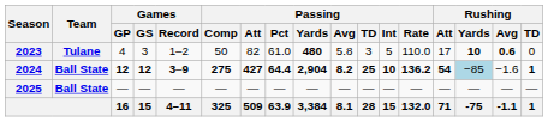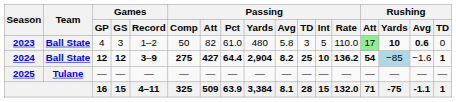2023 | Team: Tulane -> Ball State
2023 | Passing / Yards: bold -> normal
2023 | Rushing / Att: no background -> lightgreen background
2025 | Team: Ball State -> Tulane
